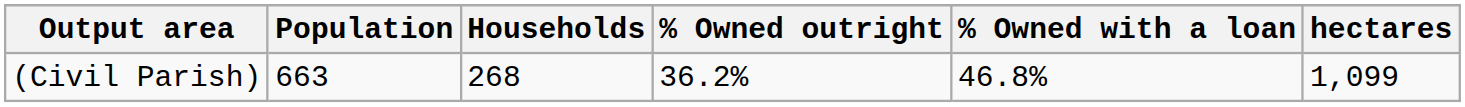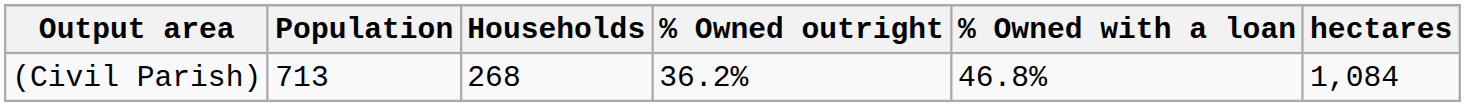(Civil Parish) | Population: 663 -> 713
(Civil Parish) | hectares: 1,099 -> 1,084
